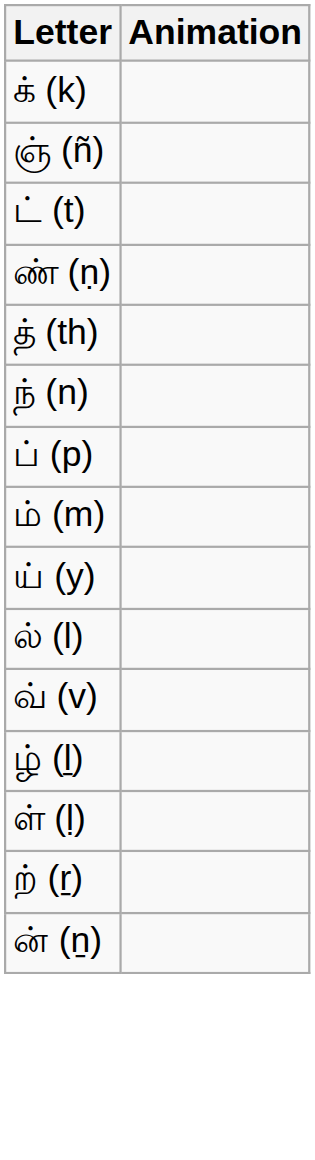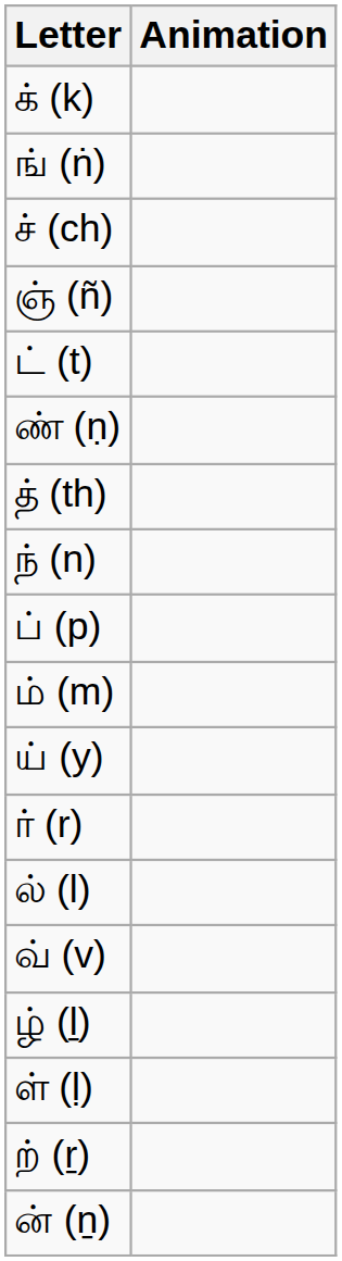+ row: ங் (ṅ)
+ row: ச் (ch)
+ row: ர் (r)
